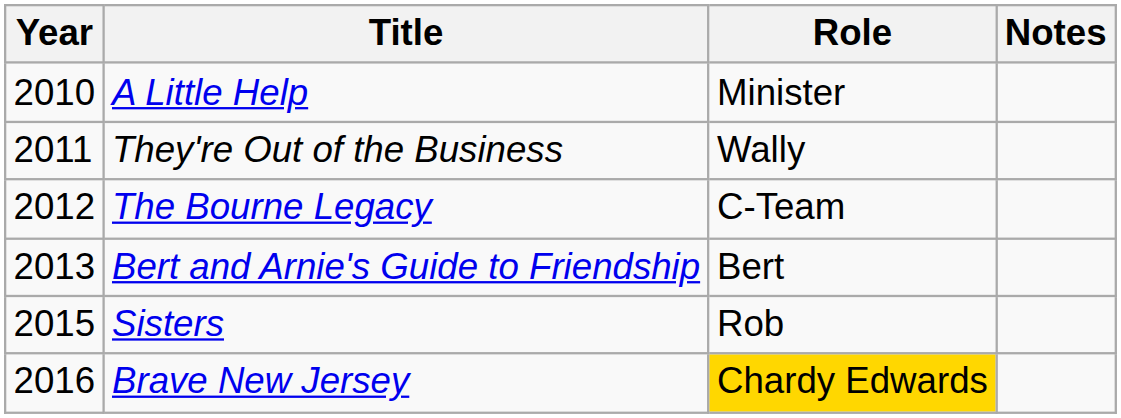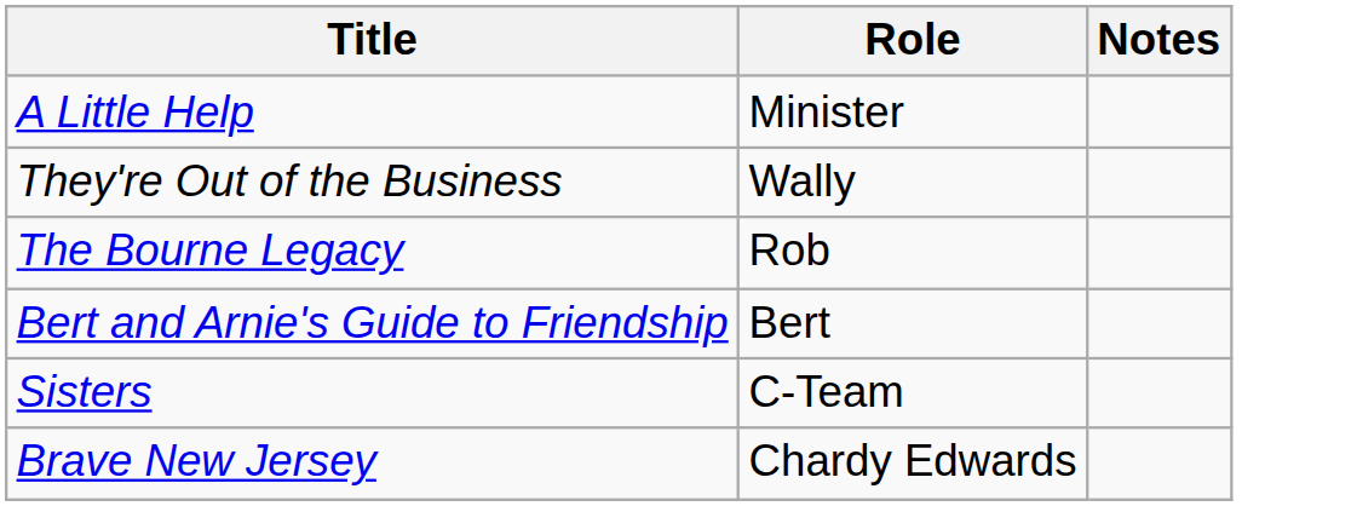- column: Year | 2010 | 2011 | 2012 | 2013 | 2015 | 2016
The Bourne Legacy | Role: C-Team -> Rob
Sisters | Role: Rob -> C-Team
Brave New Jersey | Role: gold background -> no background
